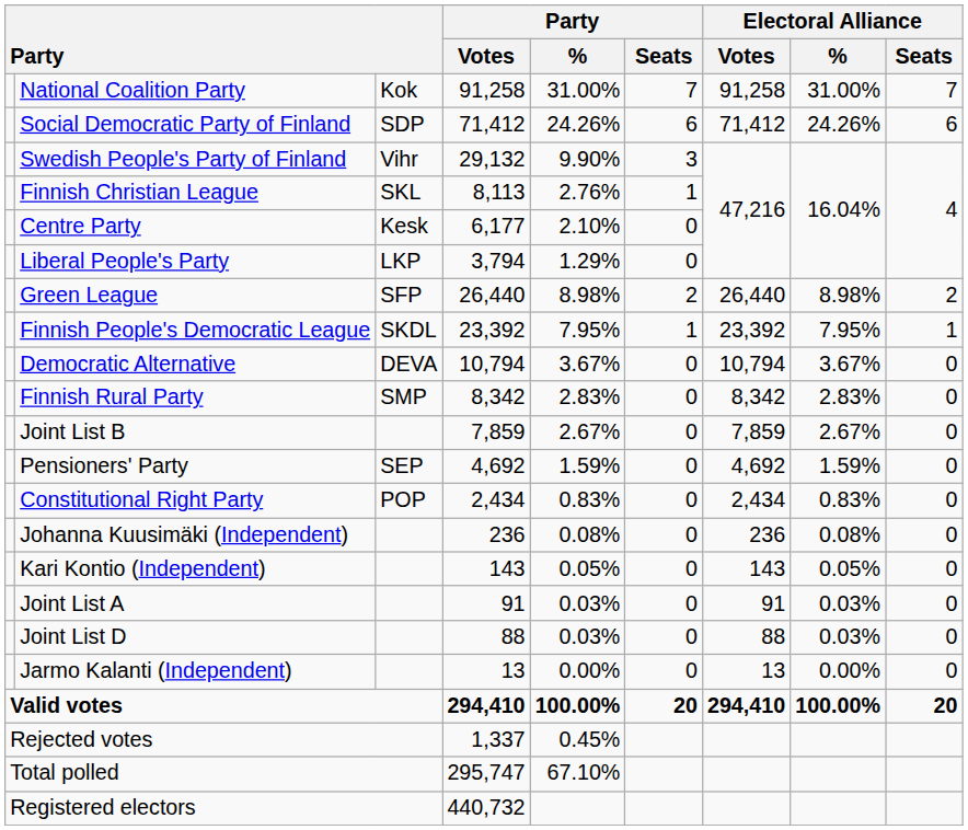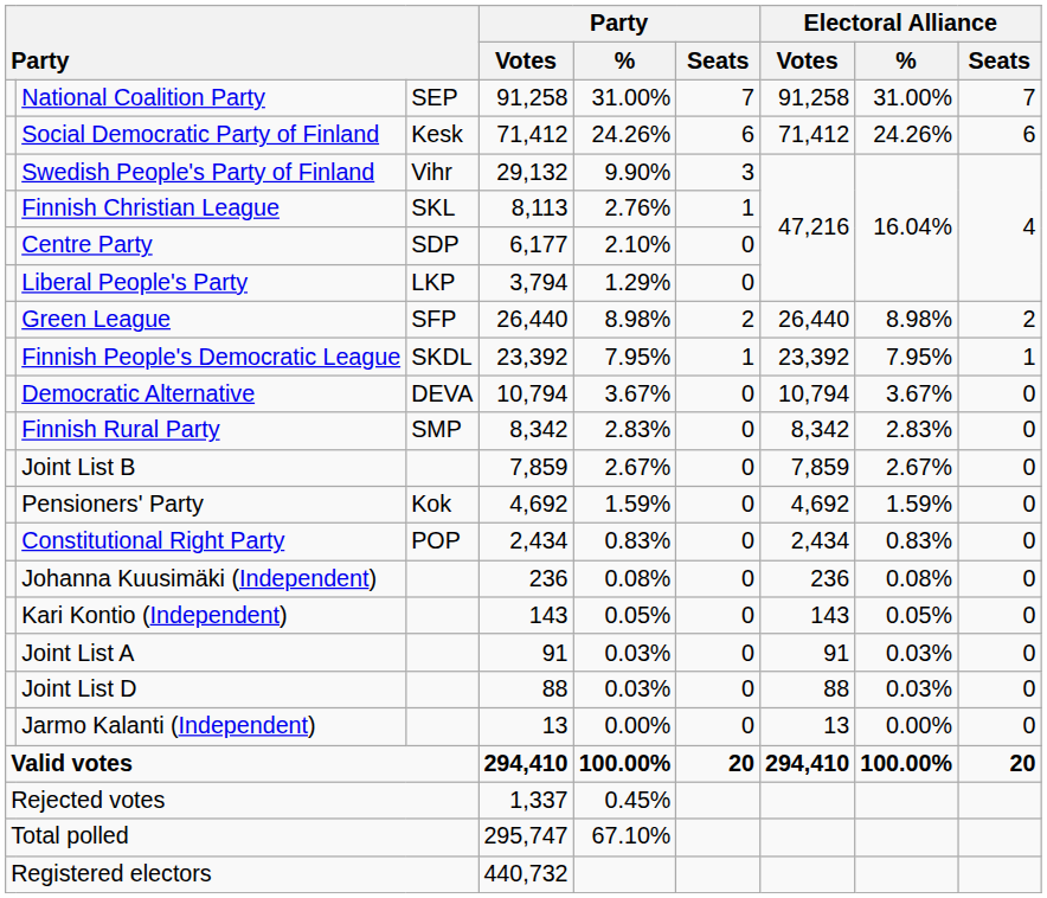National Coalition Party | column 3: Kok -> SEP
Social Democratic Party of Finland | column 3: SDP -> Kesk
Centre Party | column 3: Kesk -> SDP
Pensioners' Party | column 3: SEP -> Kok
